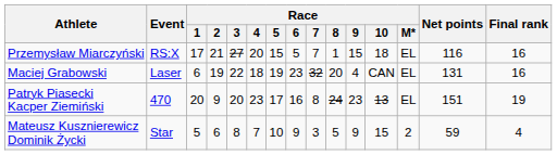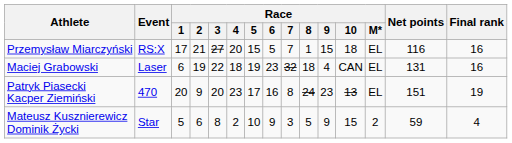Maciej Grabowski | Race / 8: 20 -> 18
Mateusz Kusznierewicz Dominik Życki | Race / 4: 7 -> 2
